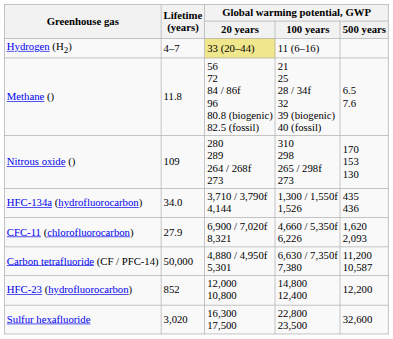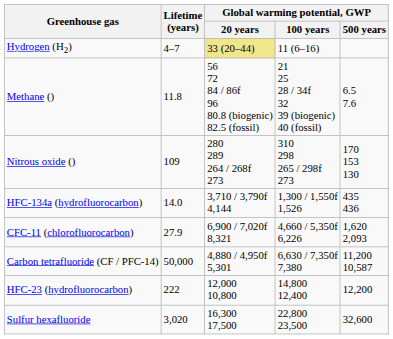HFC-134a (hydrofluorocarbon) | Lifetime (years): 34.0 -> 14.0
HFC-23 (hydrofluorocarbon) | Lifetime (years): 852 -> 222
